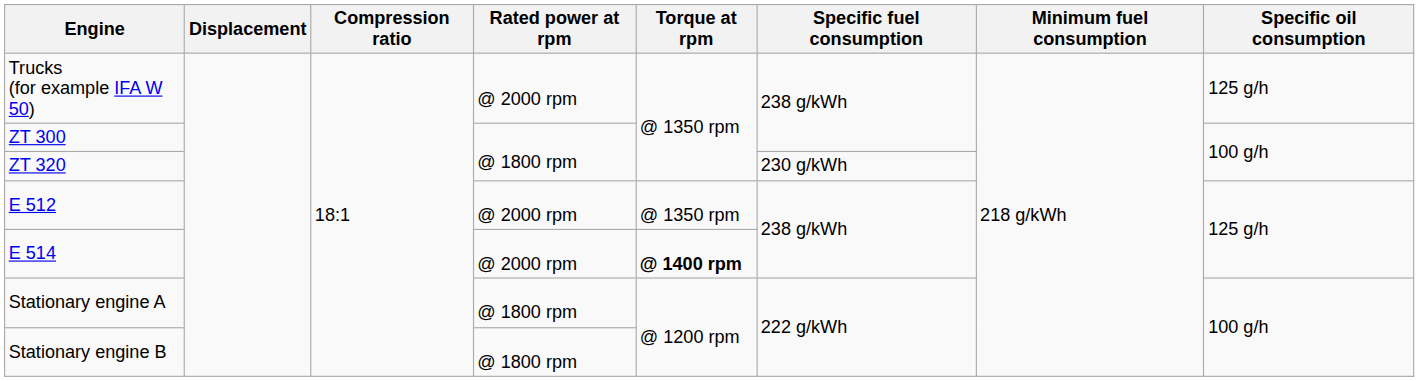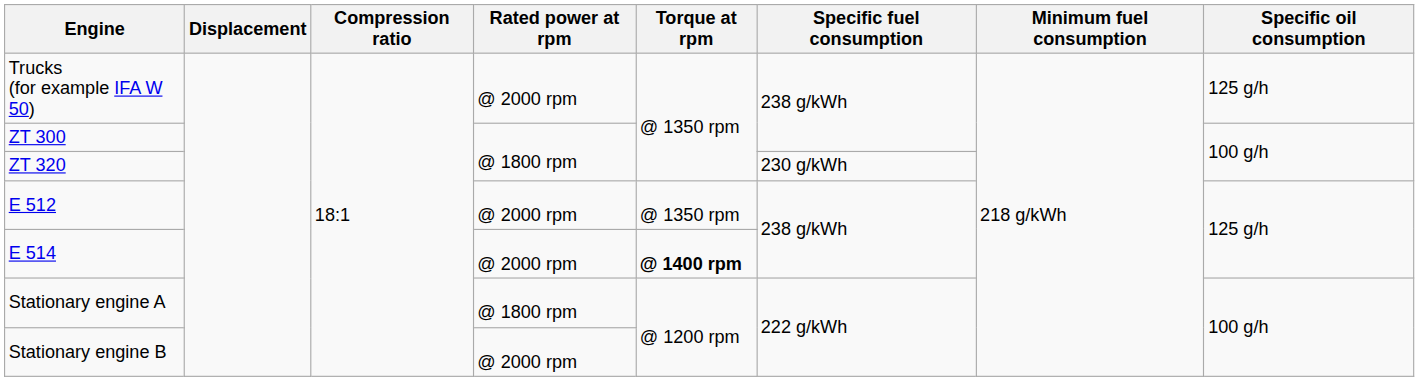Stationary engine B | Rated power at rpm: @ 1800 rpm -> @ 2000 rpm
